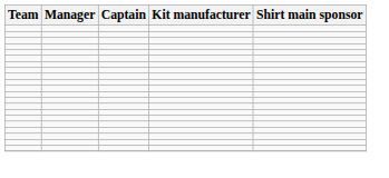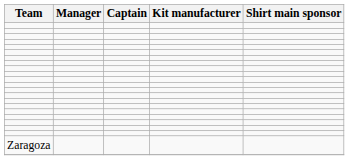+ row: Zaragoza
